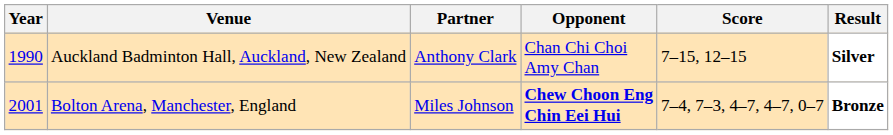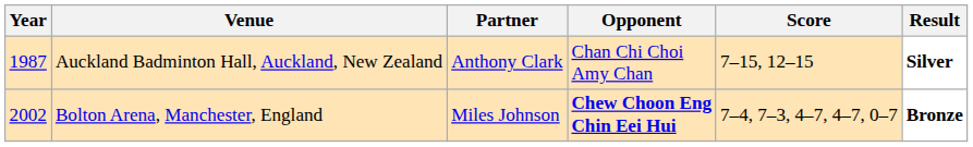Auckland Badminton Hall, Auckland, New Zealand | Year: 1990 -> 1987
Bolton Arena, Manchester, England | Year: 2001 -> 2002
